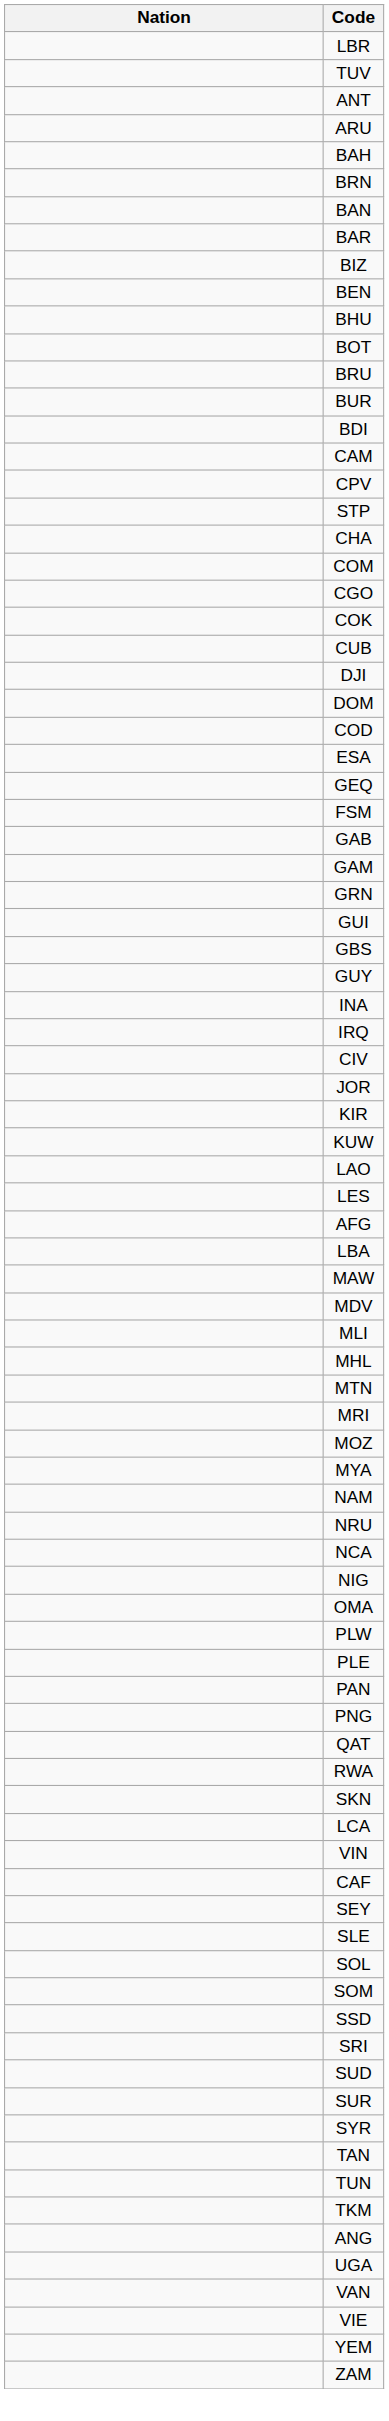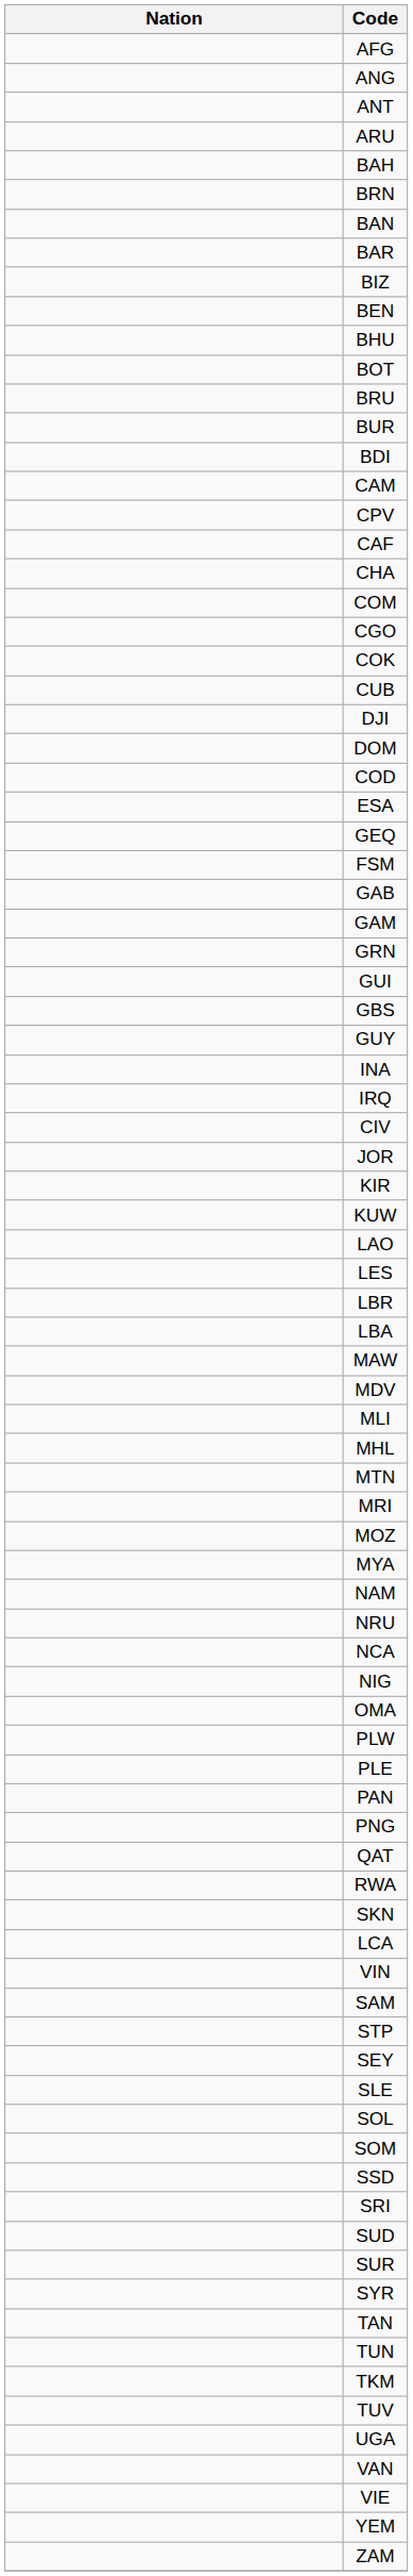rows swapped: AFG <-> LBR
rows swapped: ANG <-> TUV
rows swapped: CAF <-> STP
+ row: SAM
